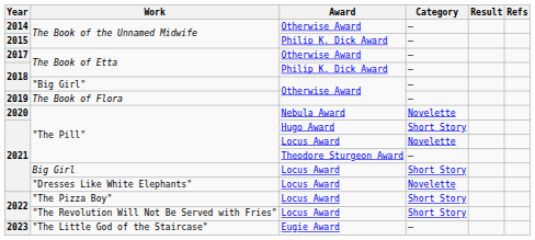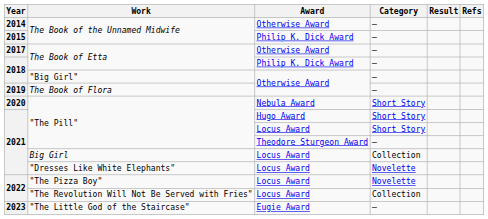"The Pill" / Nebula Award | Category: Novelette -> Short Story
"The Pill" / Locus Award | Category: Novelette -> Short Story
Big Girl | Category: Short Story -> Collection
"The Pizza Boy" | Category: Short Story -> Novelette
"The Revolution Will Not Be Served with Fries" | Category: Short Story -> Collection
